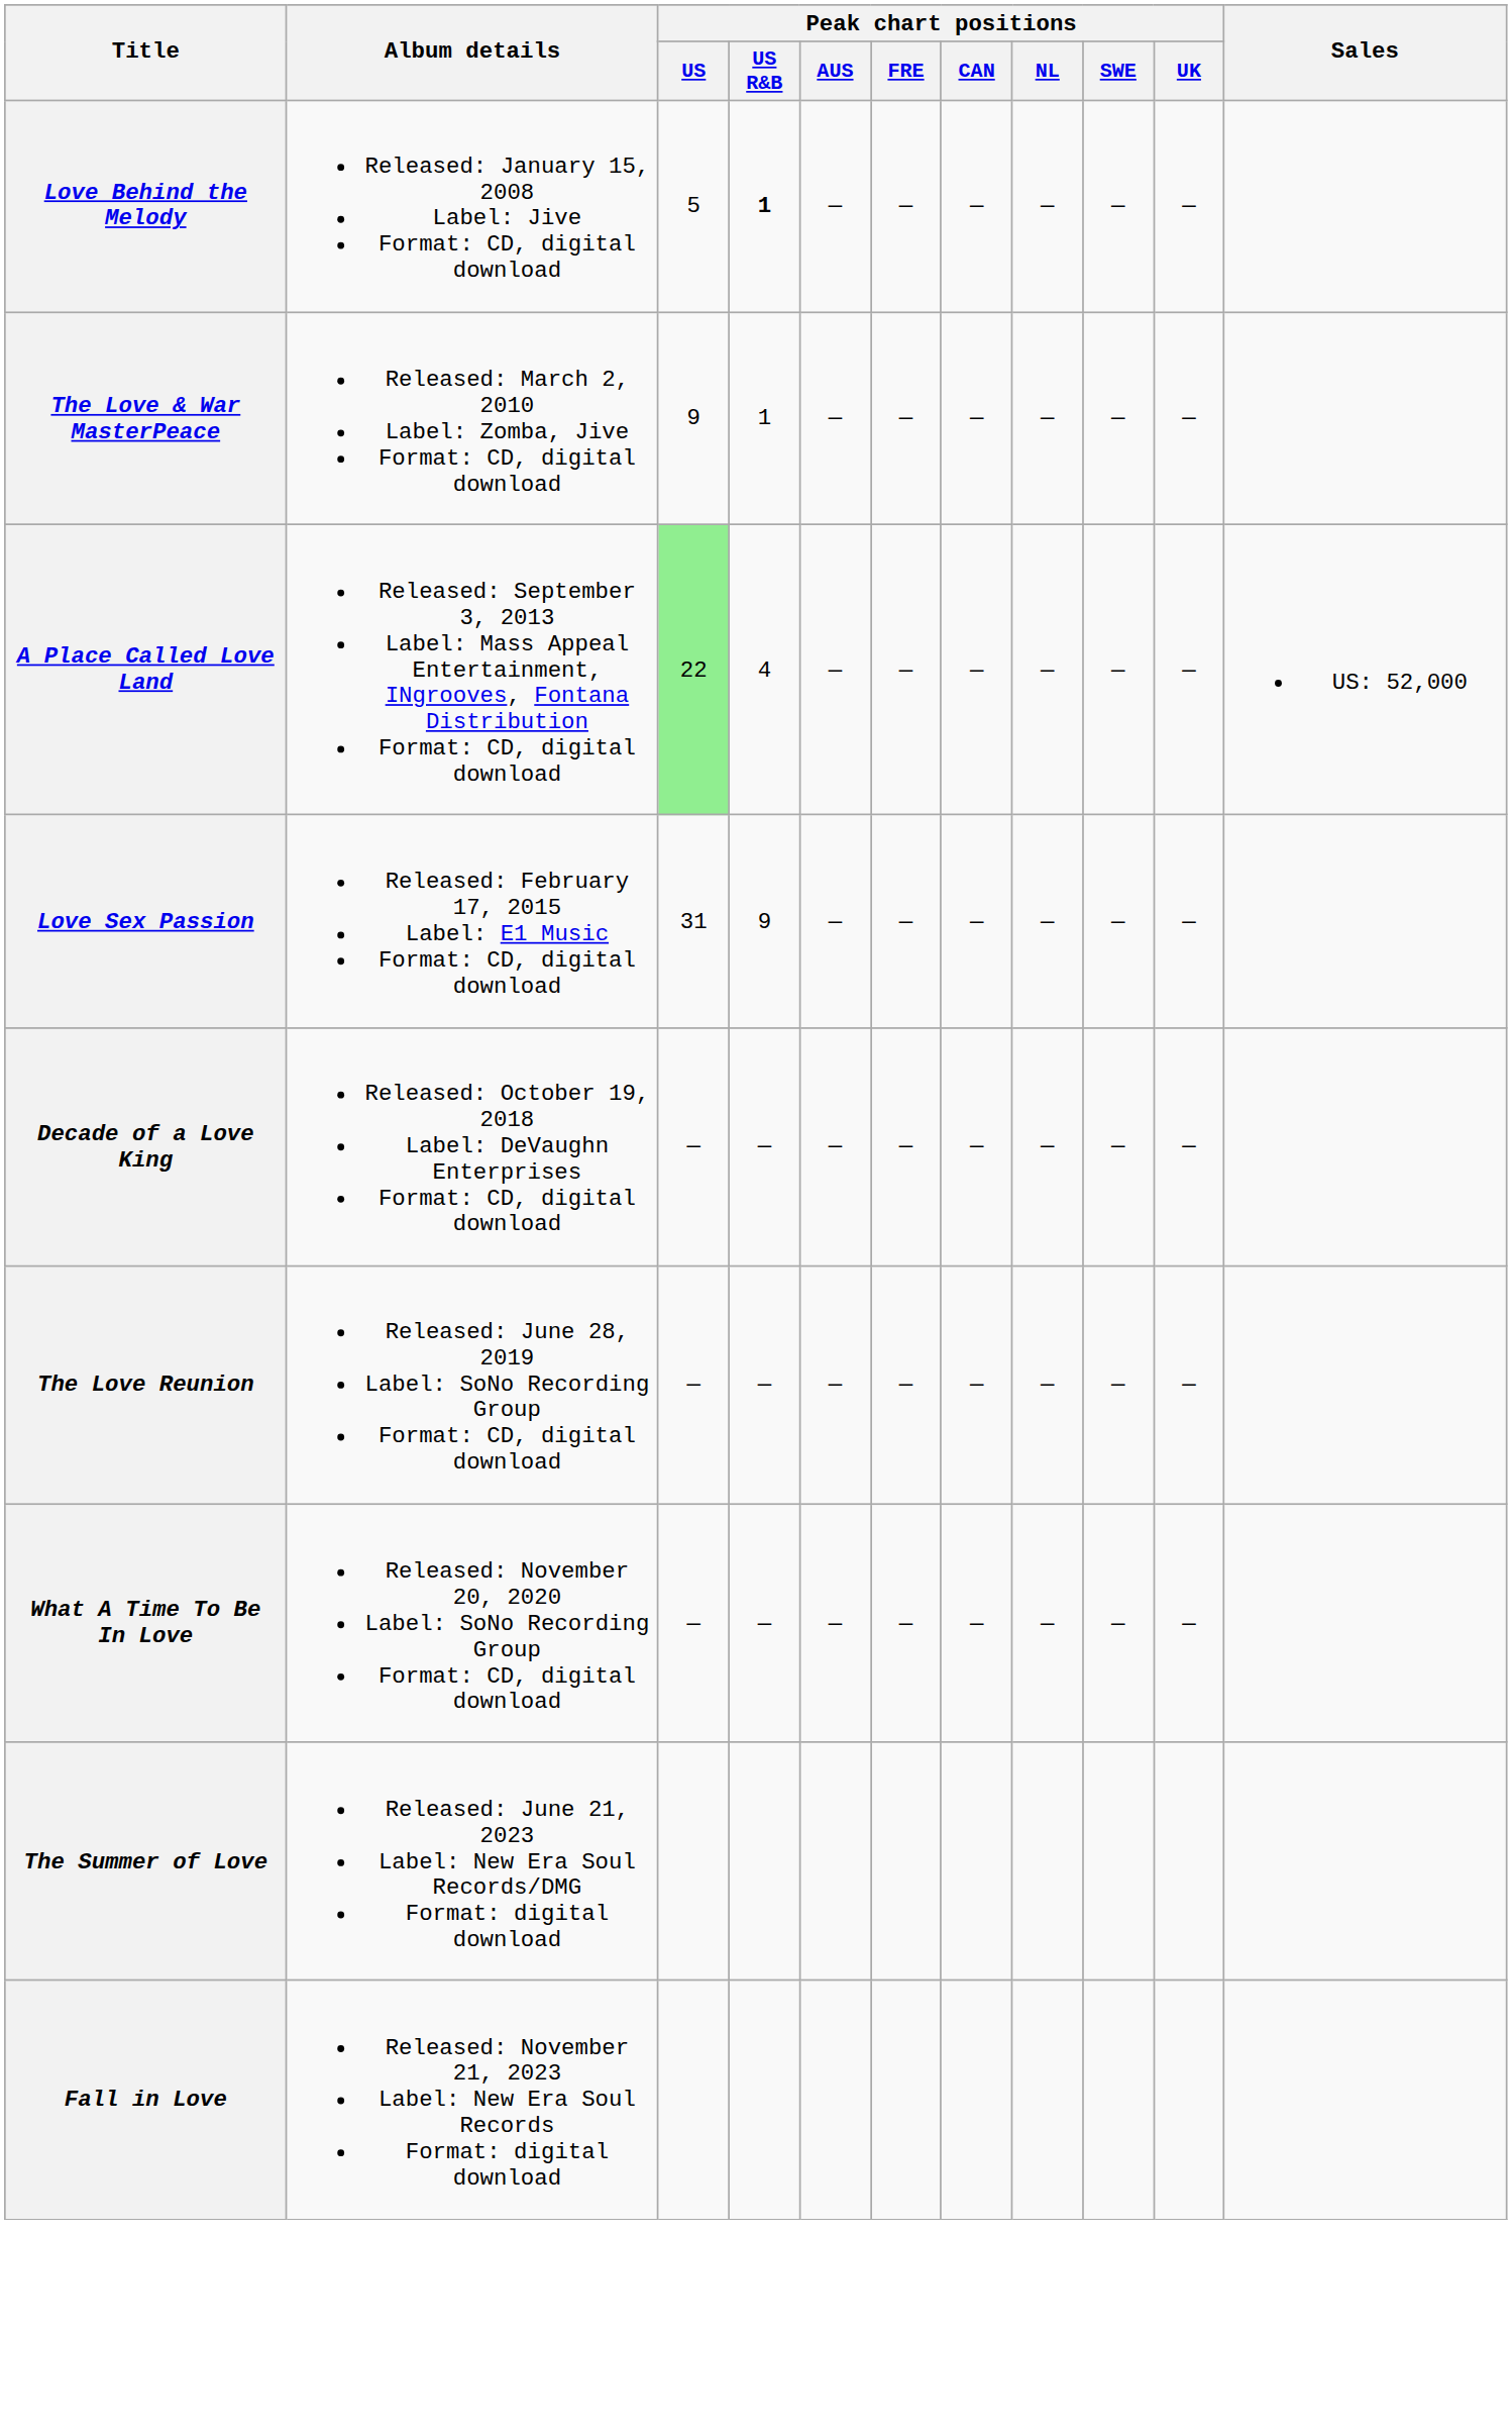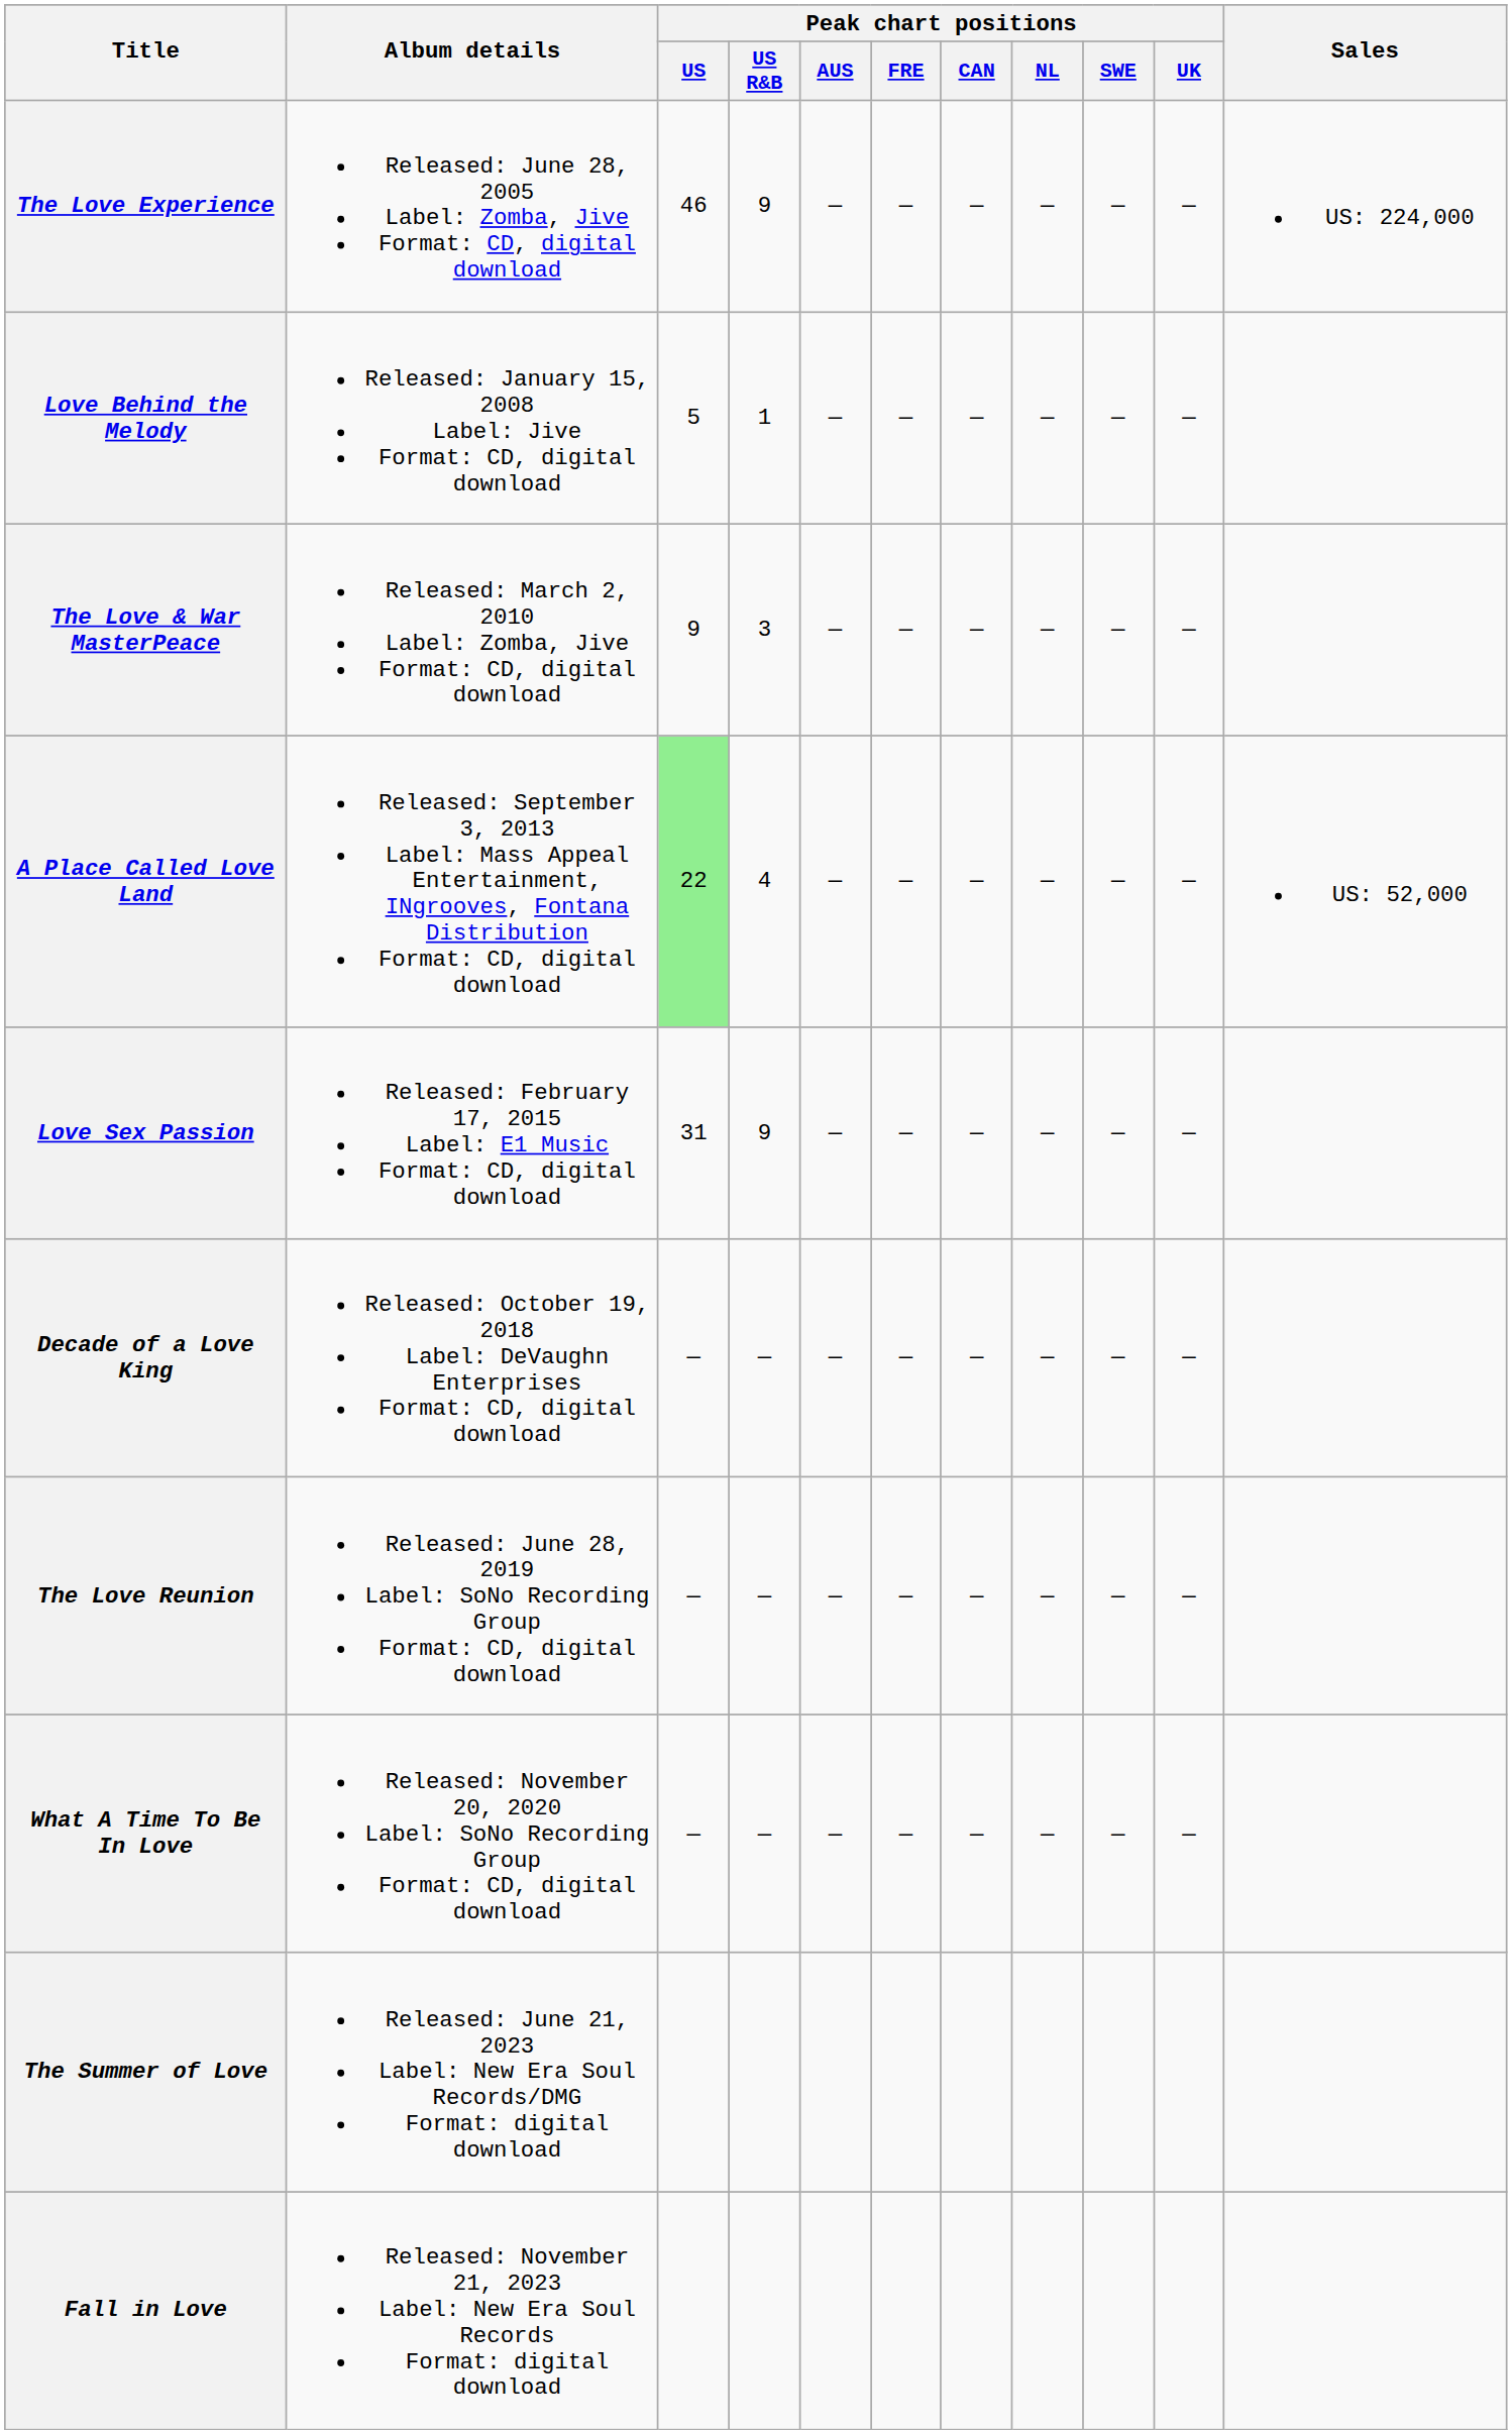+ row: The Love Experience | Released: June 28, 2005 Label: Zomba, Jive Format: CD, digital download | 46 | 9 | — | — | — | — | — | — | US: 224,000
Love Behind the Melody | Peak chart positions / US R&B: bold -> normal
The Love & War MasterPeace | Peak chart positions / US R&B: 1 -> 3
